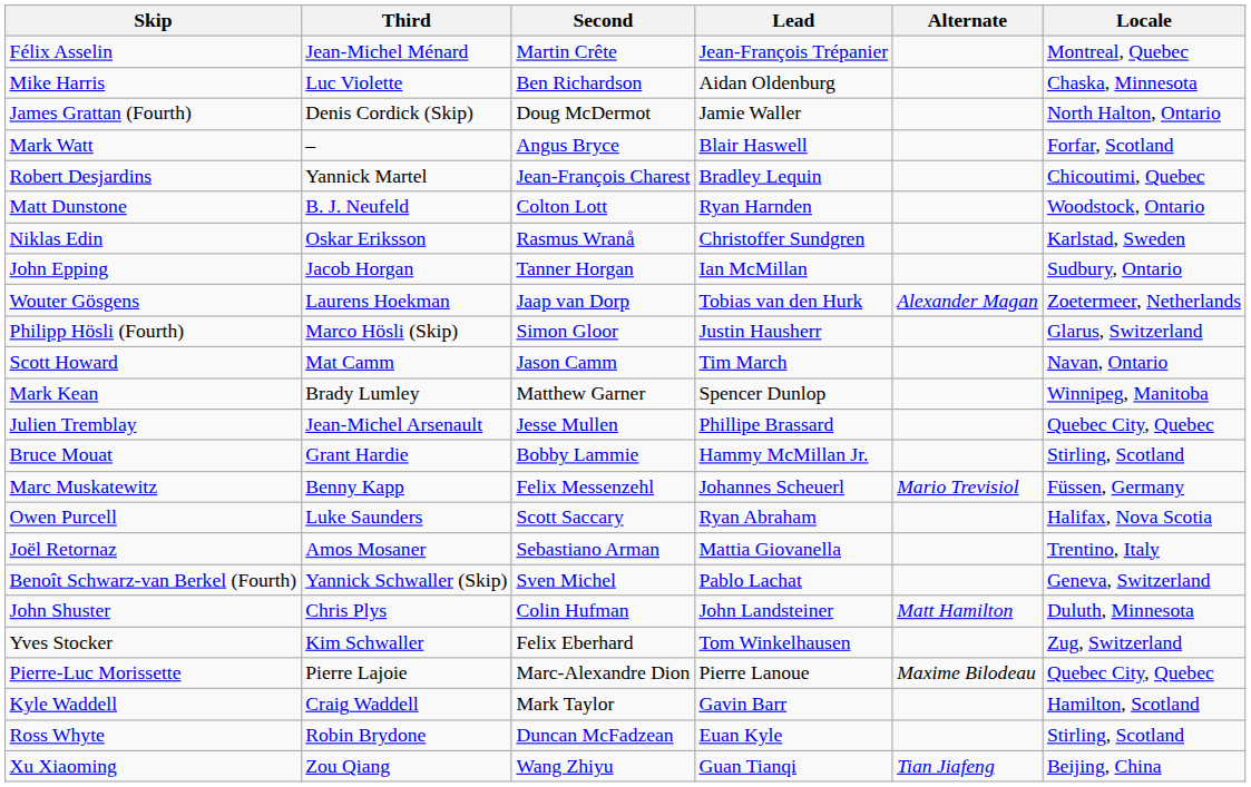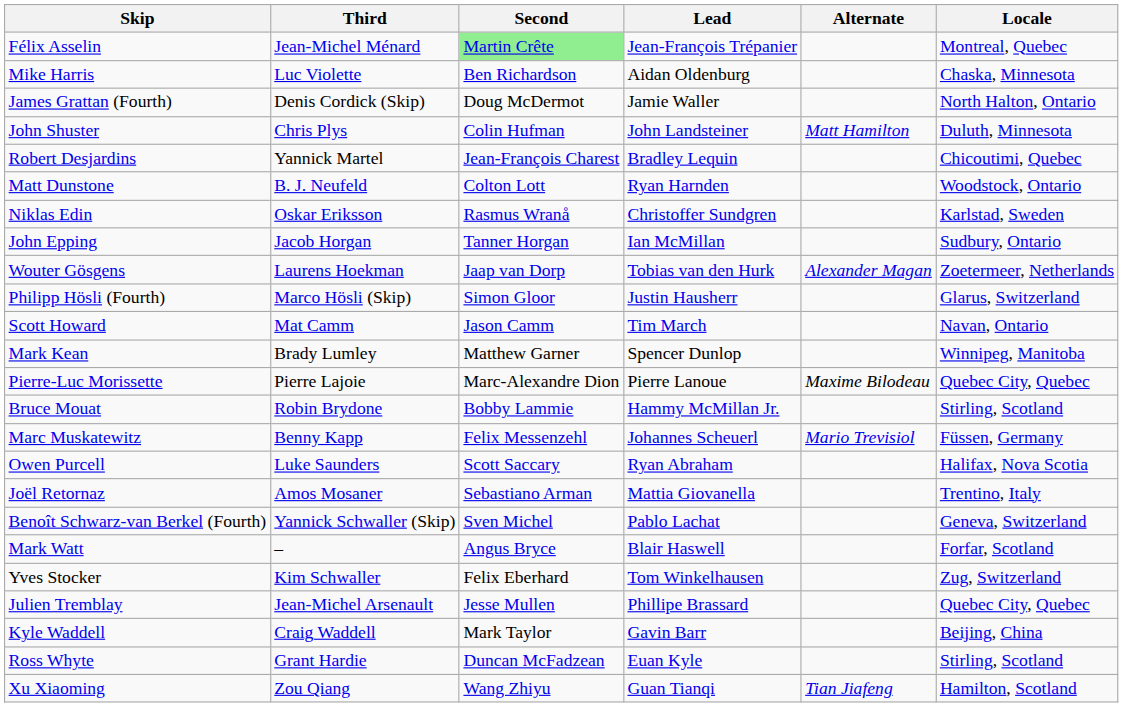Félix Asselin | Second: no background -> lightgreen background
rows swapped: Mark Watt <-> John Shuster
rows swapped: Pierre-Luc Morissette <-> Julien Tremblay
Bruce Mouat | Third: Grant Hardie -> Robin Brydone
Kyle Waddell | Locale: Hamilton, Scotland -> Beijing, China
Ross Whyte | Third: Robin Brydone -> Grant Hardie
Xu Xiaoming | Locale: Beijing, China -> Hamilton, Scotland
